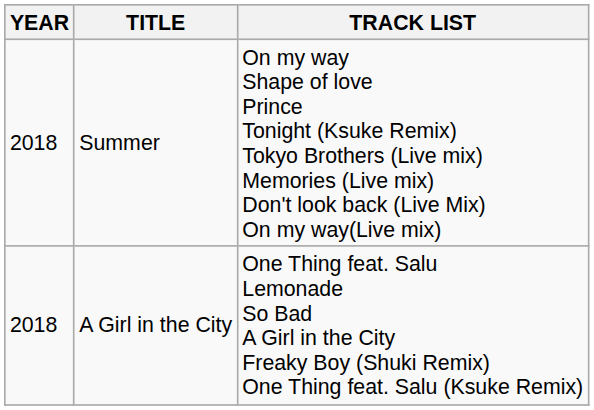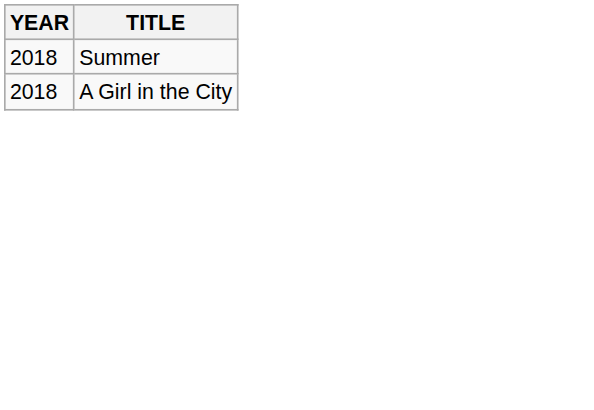- column: TRACK LIST | On my way Shape of love Prince Tonight (Ksuke Remix) Tokyo Brothers (Live mix) Memories (Live mix) Don't look back (Live Mix) On my way(Live mix) | One Thing feat. Salu Lemonade So Bad A Girl in the City Freaky Boy (Shuki Remix) One Thing feat. Salu (Ksuke Remix)
